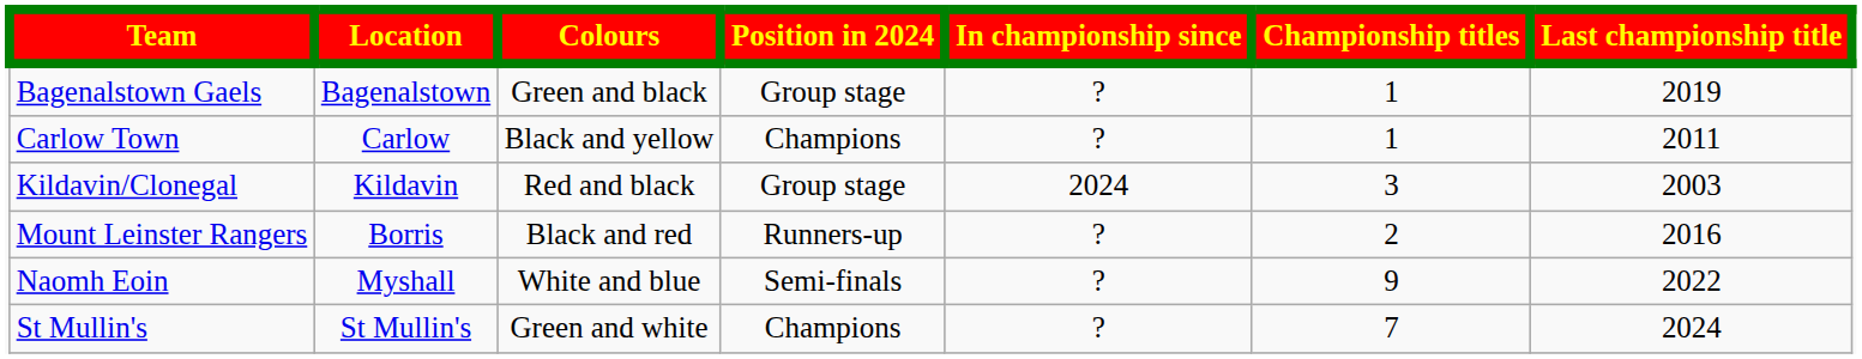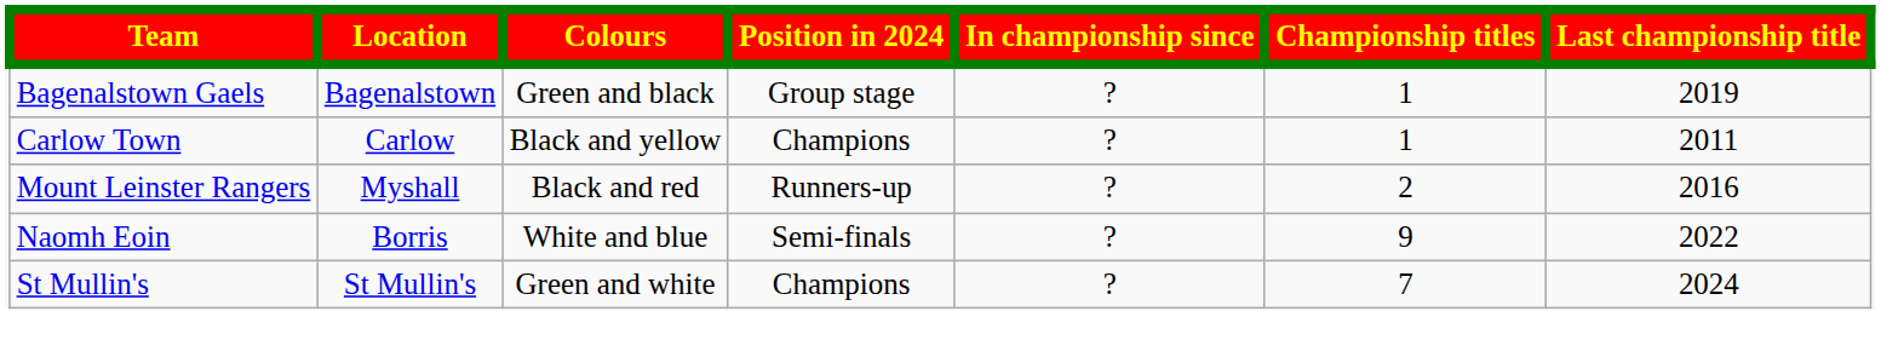- row: Kildavin/Clonegal | Kildavin | Red and black | Group stage | 2024 | 3 | 2003
Mount Leinster Rangers | Location: Borris -> Myshall
Naomh Eoin | Location: Myshall -> Borris
